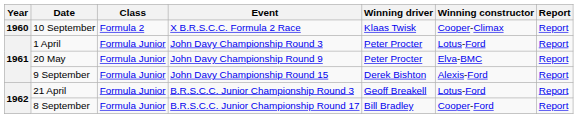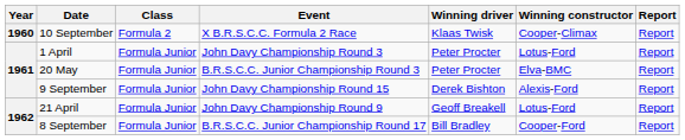20 May | Event: John Davy Championship Round 9 -> B.R.S.C.C. Junior Championship Round 3
21 April | Event: B.R.S.C.C. Junior Championship Round 3 -> John Davy Championship Round 9
